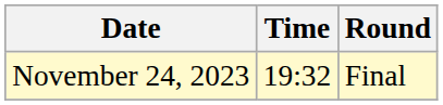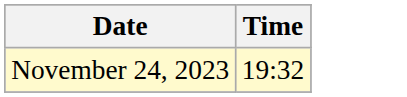- column: Round | Final
